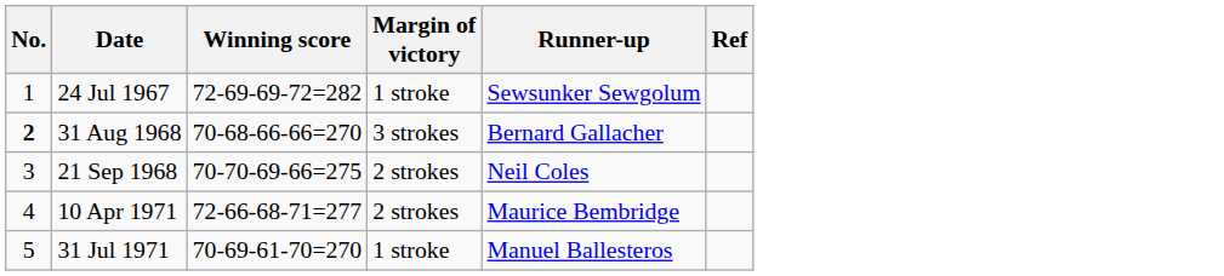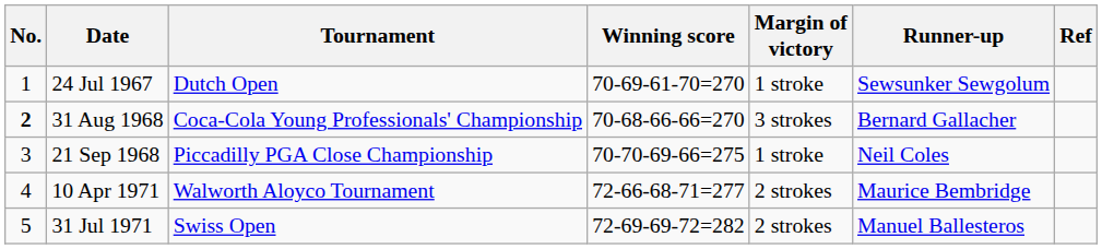+ column: Tournament | Dutch Open | Coca-Cola Young Professionals' Championship | Piccadilly PGA Close Championship | Walworth Aloyco Tournament | Swiss Open
24 Jul 1967 | Winning score: 72-69-69-72=282 -> 70-69-61-70=270
21 Sep 1968 | Margin of victory: 2 strokes -> 1 stroke
31 Jul 1971 | Winning score: 70-69-61-70=270 -> 72-69-69-72=282
31 Jul 1971 | Margin of victory: 1 stroke -> 2 strokes
